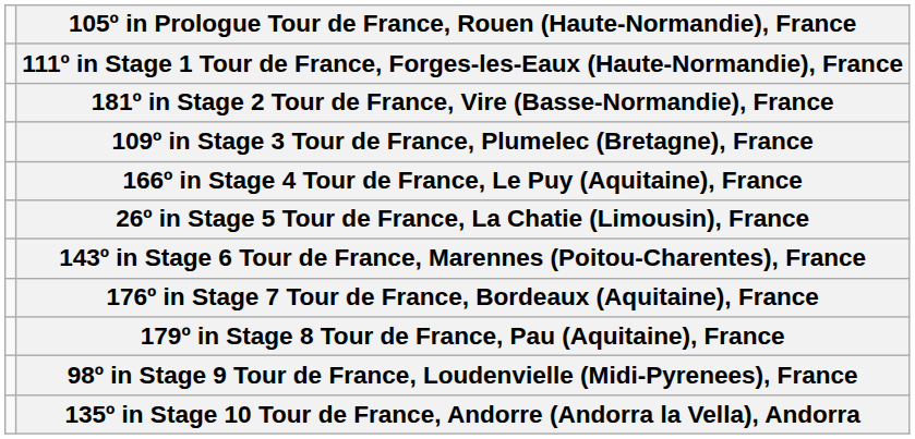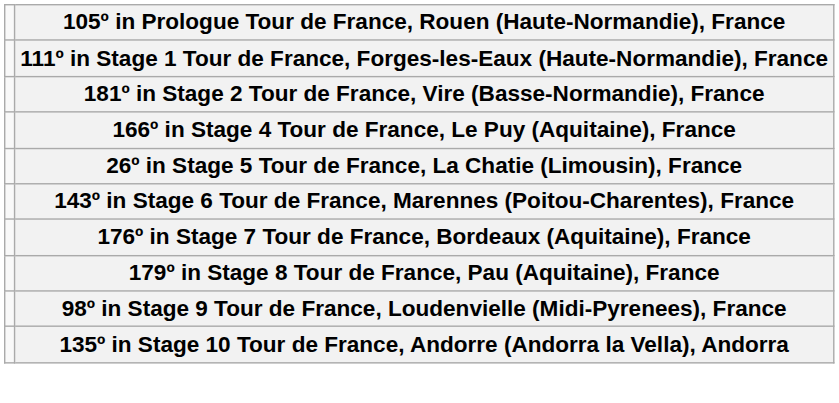- row: 109º in Stage 3 Tour de France, Plumelec (Bretagne), France
